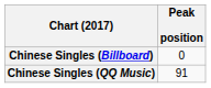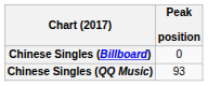Chinese Singles (QQ Music) | Peak position: 91 -> 93
